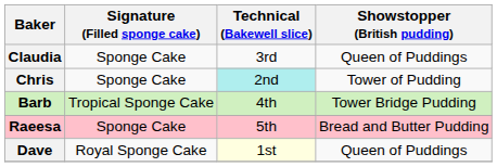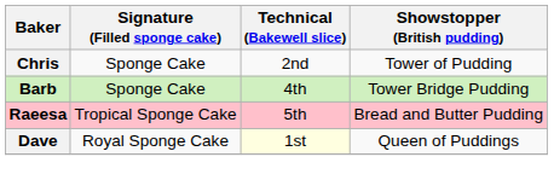- row: Claudia | Sponge Cake | 3rd | Queen of Puddings
Chris | Technical (Bakewell slice): paleturquoise background -> no background
Barb | Signature (Filled sponge cake): Tropical Sponge Cake -> Sponge Cake
Raeesa | Signature (Filled sponge cake): Sponge Cake -> Tropical Sponge Cake
